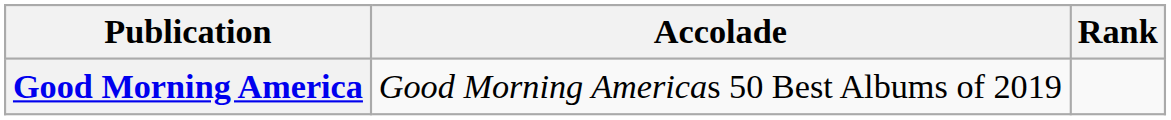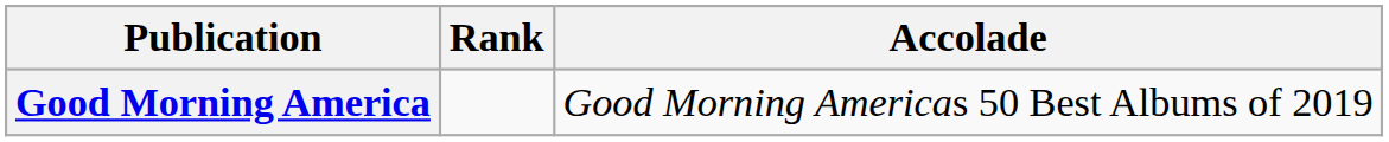columns swapped: Accolade <-> Rank
